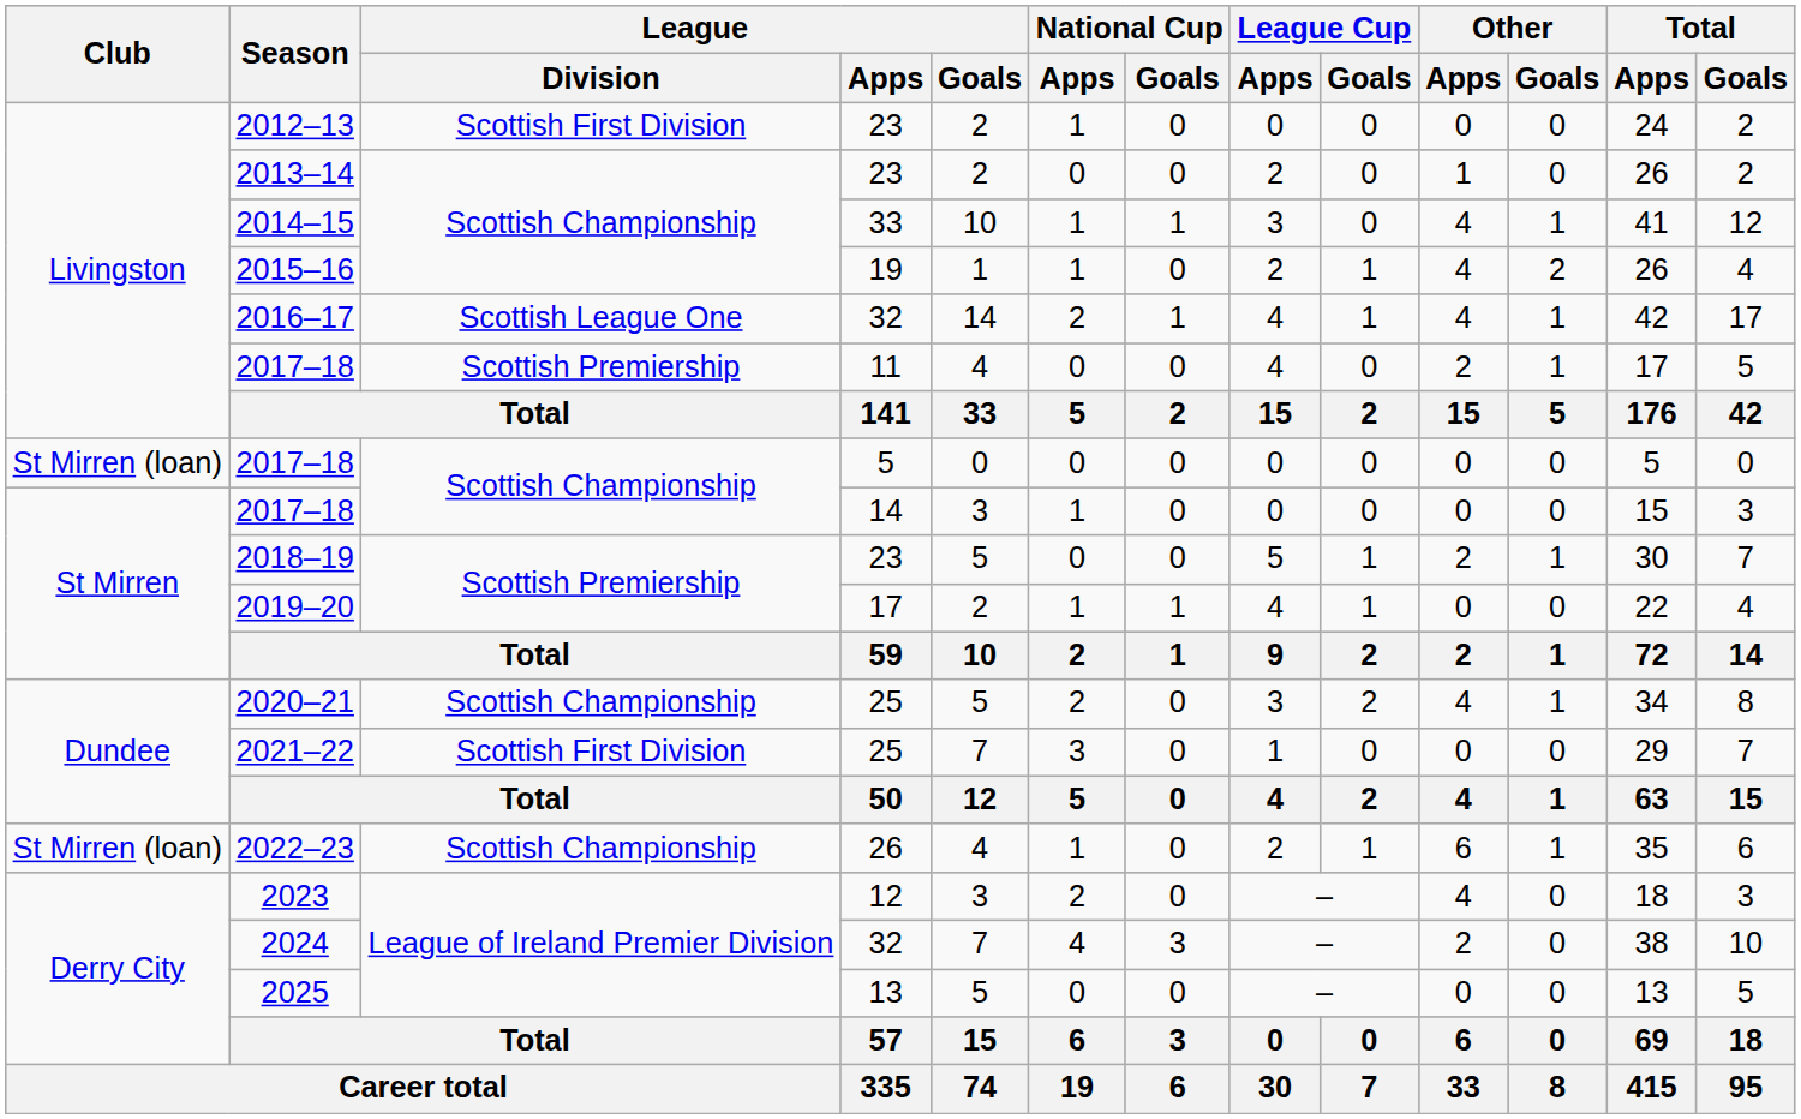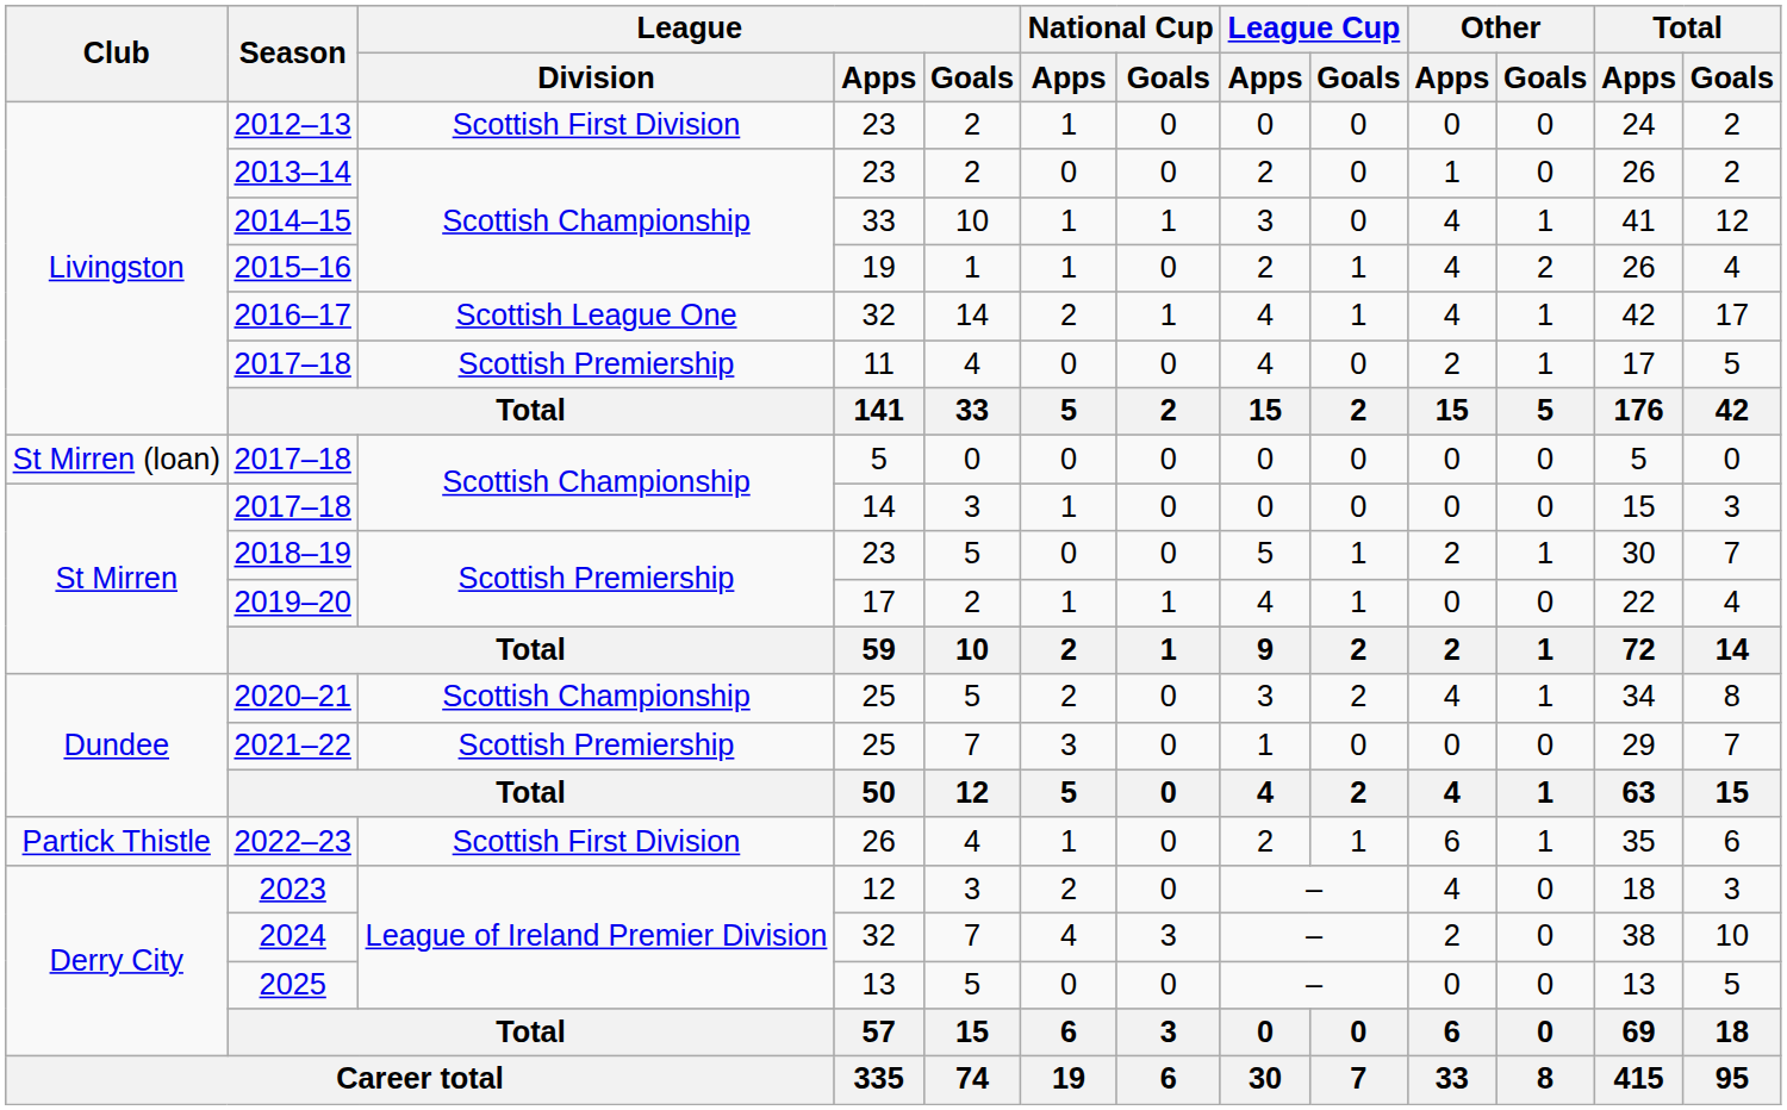2021–22 | League / Division: Scottish First Division -> Scottish Premiership
2022–23 | Club: St Mirren (loan) -> Partick Thistle
2022–23 | League / Division: Scottish Championship -> Scottish First Division
